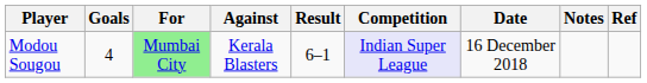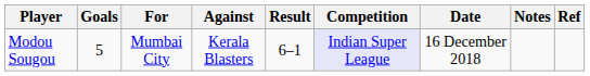Modou Sougou | Goals: 4 -> 5
Modou Sougou | For: lightgreen background -> no background
